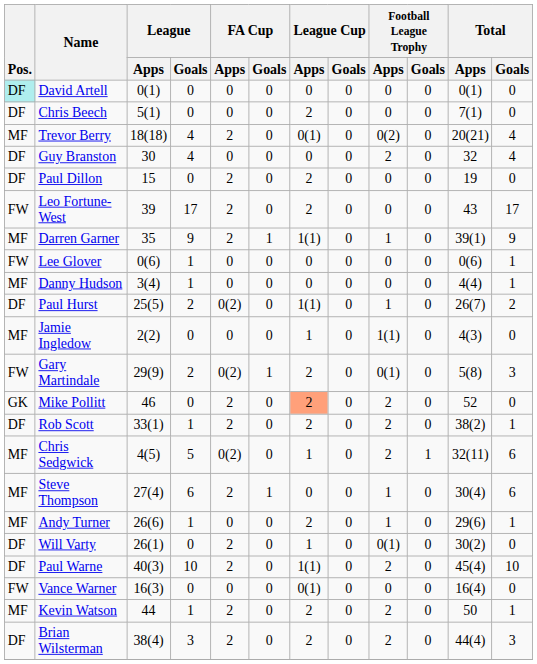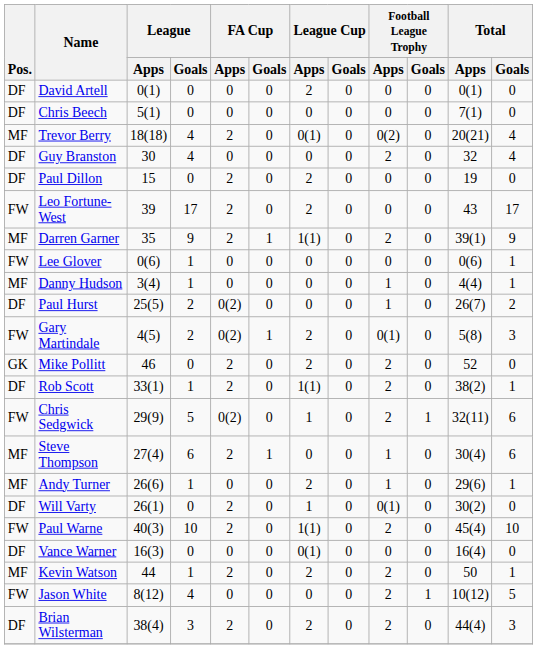David Artell | Pos.: paleturquoise background -> no background
David Artell | League Cup / Apps: 0 -> 2
Chris Beech | League Cup / Apps: 2 -> 0
Darren Garner | Football League Trophy / Apps: 1 -> 2
Danny Hudson | Football League Trophy / Apps: 0 -> 1
Paul Hurst | League Cup / Apps: 1(1) -> 0
- row: MF | Jamie Ingledow | 2(2) | 0 | 0 | 0 | 1 | 0 | 1(1) | 0 | 4(3) | 0
Gary Martindale | League / Apps: 29(9) -> 4(5)
Mike Pollitt | League Cup / Apps: lightsalmon background -> no background
Rob Scott | League Cup / Apps: 2 -> 1(1)
Chris Sedgwick | Pos.: MF -> FW
Chris Sedgwick | League / Apps: 4(5) -> 29(9)
Paul Warne | Pos.: DF -> FW
Vance Warner | Pos.: FW -> DF
+ row: FW | Jason White | 8(12) | 4 | 0 | 0 | 0 | 0 | 2 | 1 | 10(12) | 5
